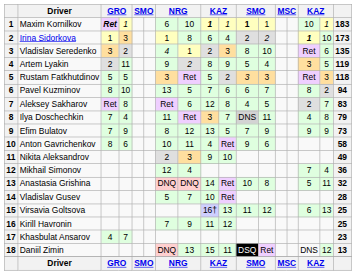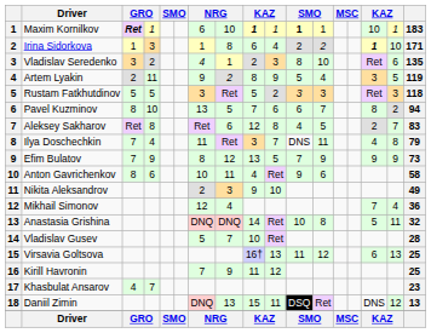Irina Sidorkova | column 17: 173 -> 171
Ilya Doschechkin | column 11: lightgrey background -> no background
